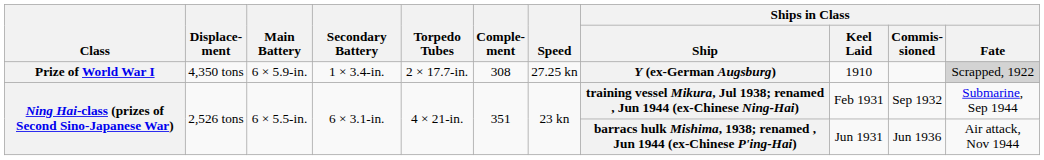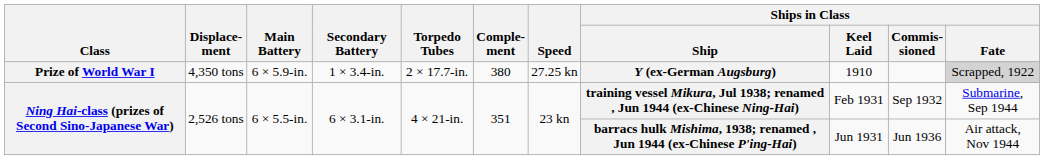Prize of World War I | Comple- ment: 308 -> 380
